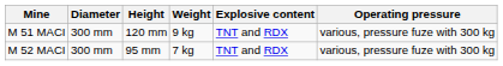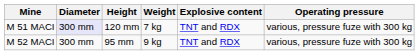M 51 MACI | Diameter: no background -> lavender background
M 51 MACI | Weight: 9 kg -> 7 kg
M 52 MACI | Weight: 7 kg -> 9 kg
